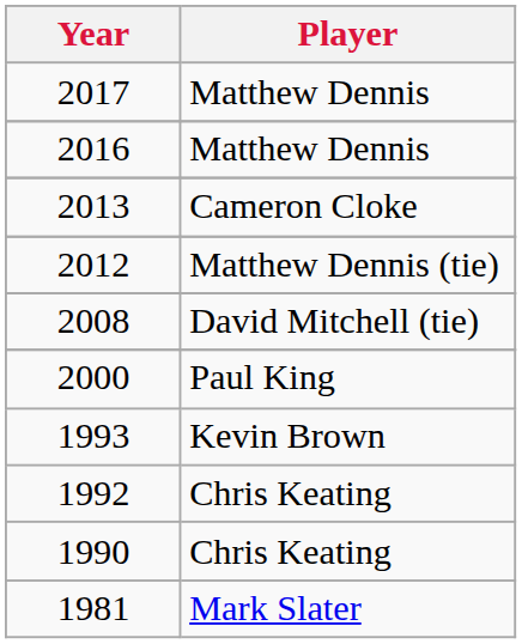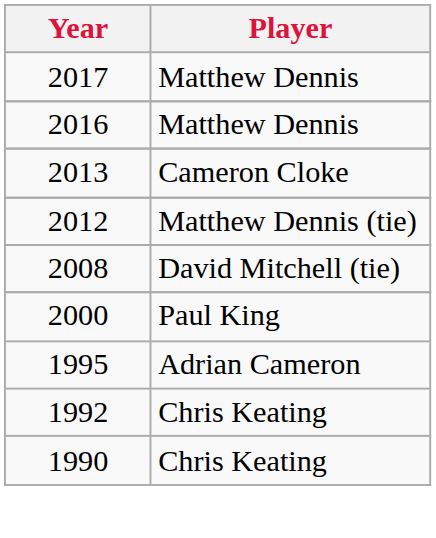+ row: 1995 | Adrian Cameron
- row: 1993 | Kevin Brown
- row: 1981 | Mark Slater
